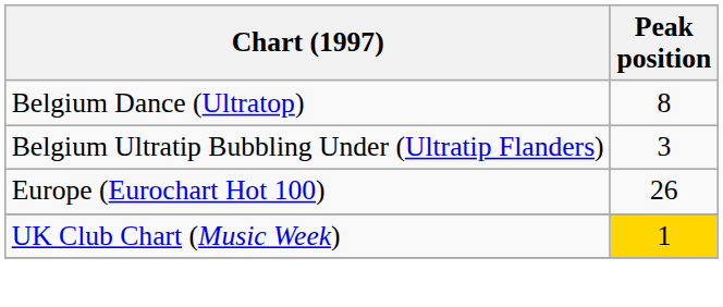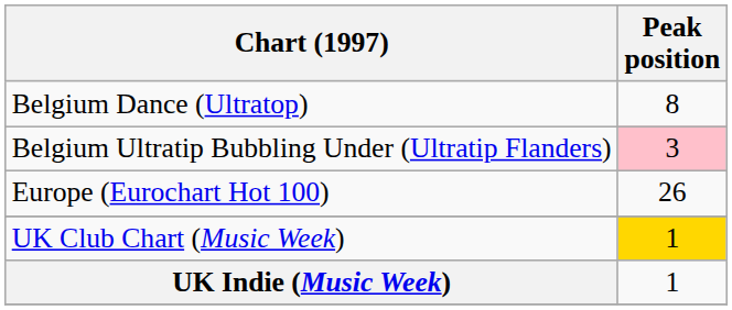Belgium Ultratip Bubbling Under (Ultratip Flanders) | Peak position: no background -> pink background
+ row: UK Indie (Music Week) | 1
